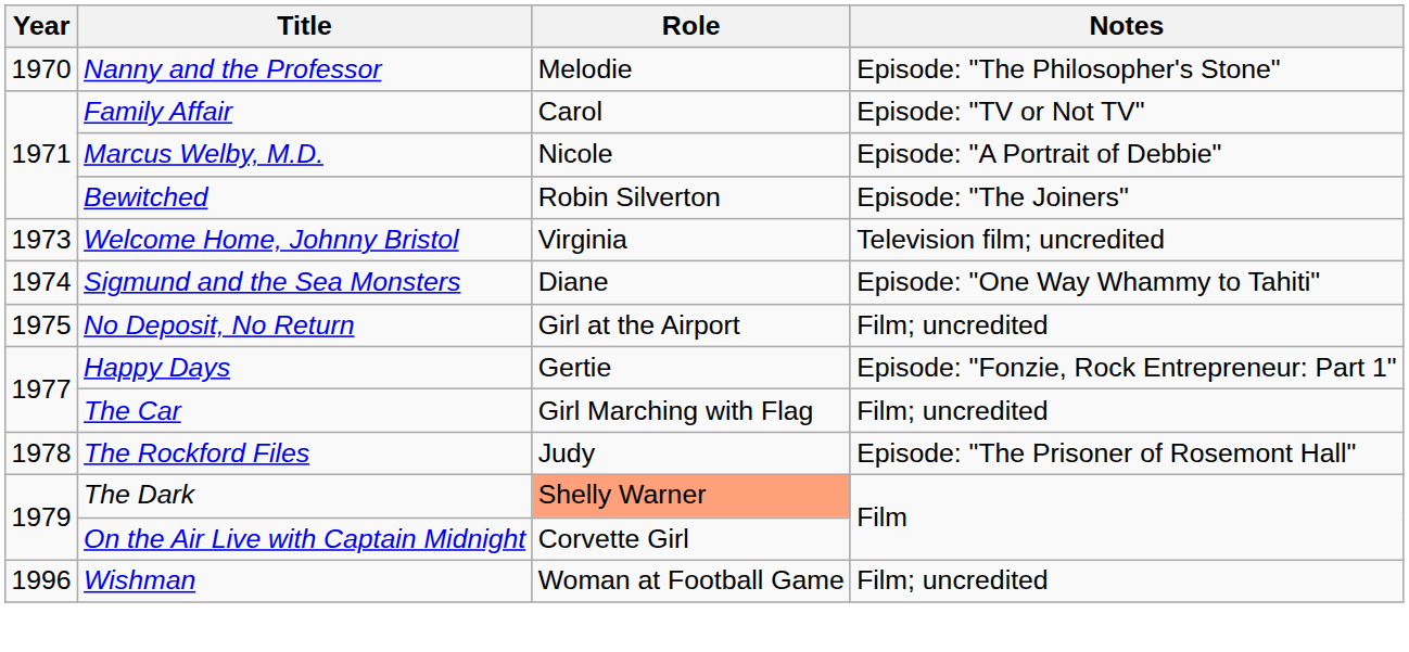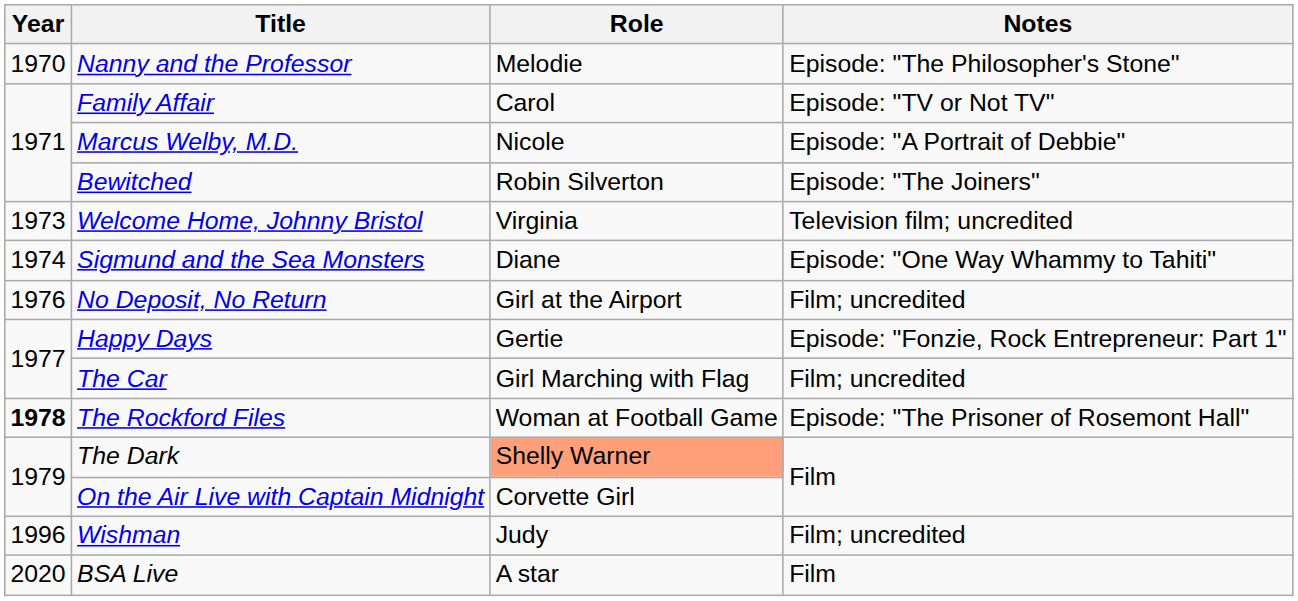No Deposit, No Return | Year: 1975 -> 1976
The Rockford Files | Year: normal -> bold
The Rockford Files | Role: Judy -> Woman at Football Game
Wishman | Role: Woman at Football Game -> Judy
+ row: 2020 | BSA Live | A star | Film
